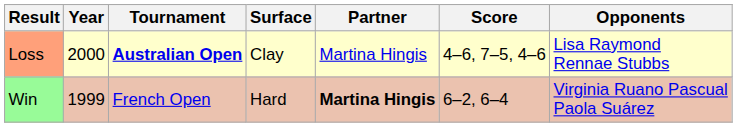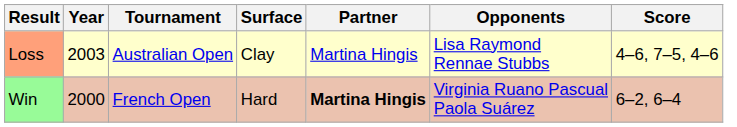columns swapped: Opponents <-> Score
Loss | Year: 2000 -> 2003
Loss | Tournament: bold -> normal
Win | Year: 1999 -> 2000
